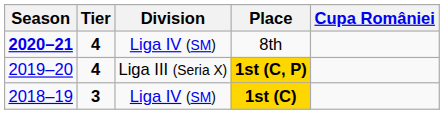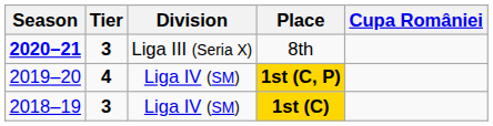8th | Tier: 4 -> 3
8th | Division: Liga IV (SM) -> Liga III (Seria X)
1st (C, P) | Division: Liga III (Seria X) -> Liga IV (SM)
